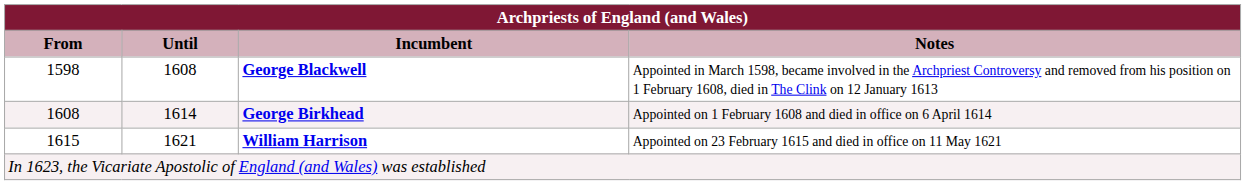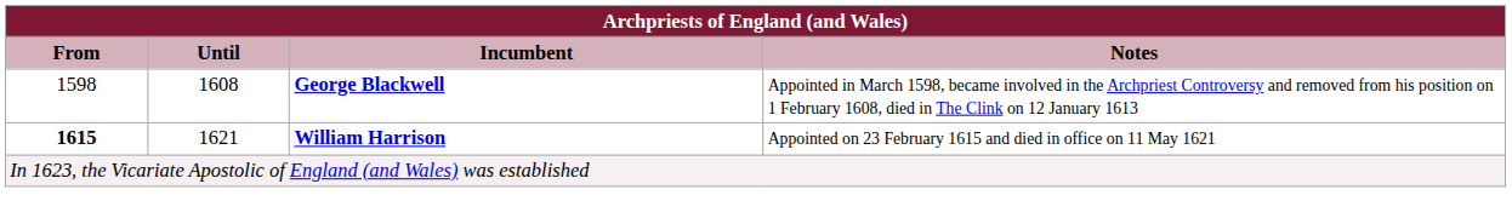- row: 1608 | 1614 | George Birkhead | Appointed on 1 February 1608 and died in office on 6 April 1614
William Harrison | From: normal -> bold
